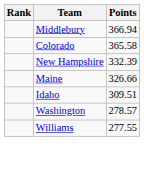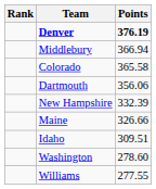+ row: Denver | 376.19
+ row: Dartmouth | 356.06
Washington | Points: 278.57 -> 278.60
